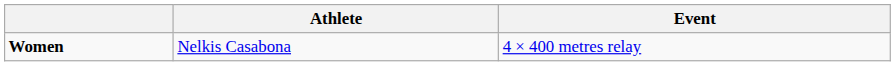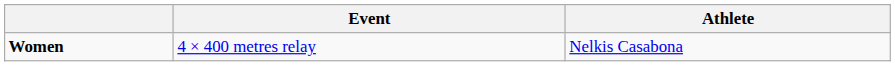columns swapped: Event <-> Athlete
